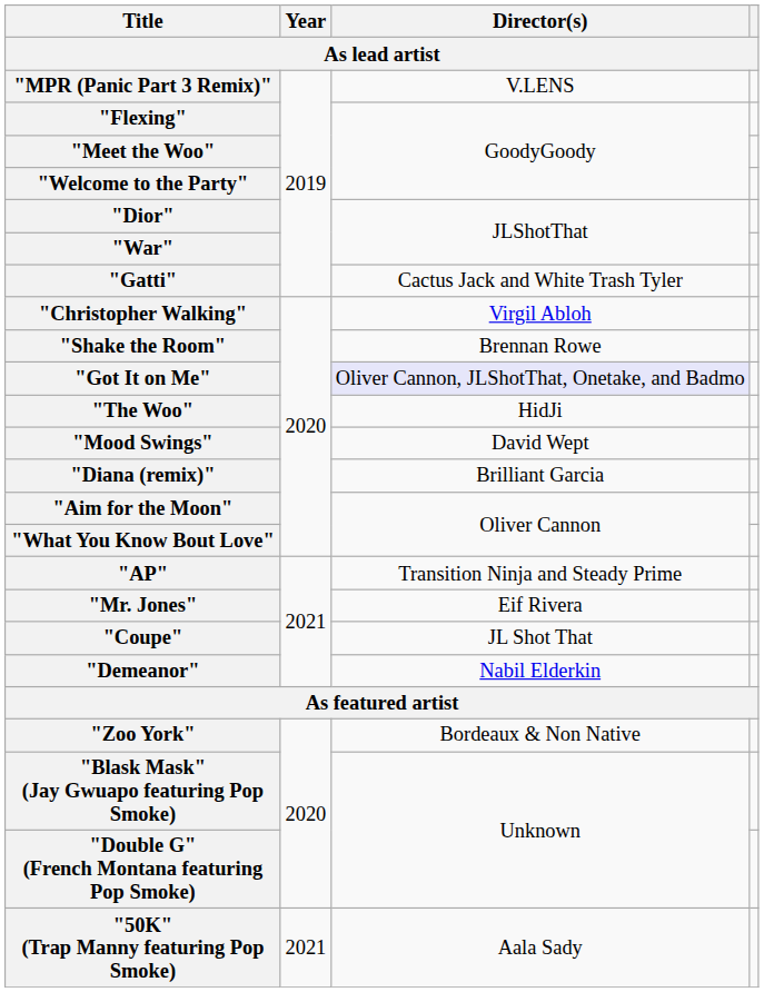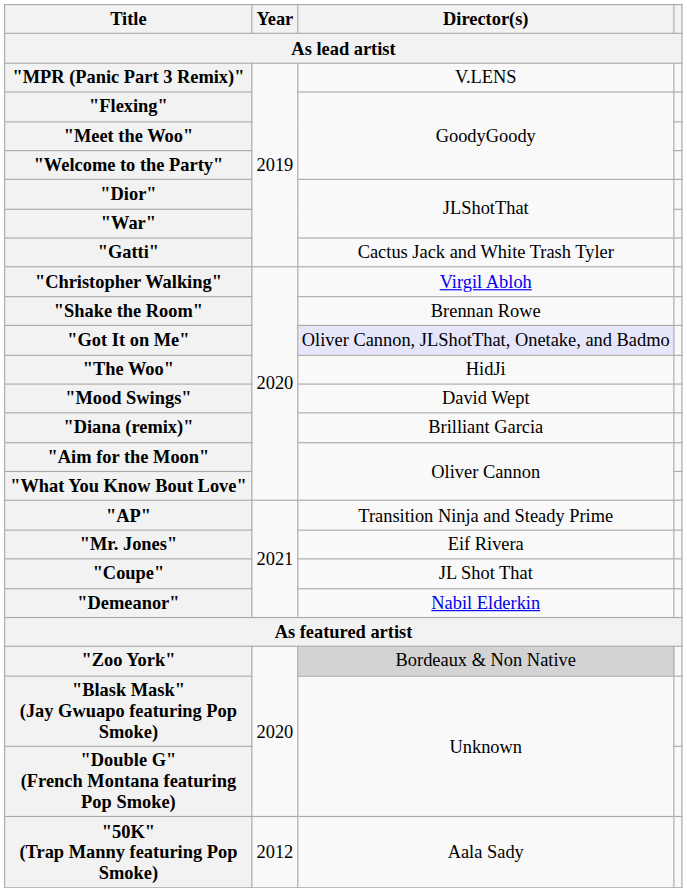"Zoo York" | Director(s): no background -> lightgrey background
"50K" (Trap Manny featuring Pop Smoke) | Year: 2021 -> 2012
